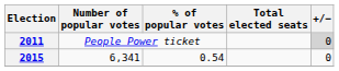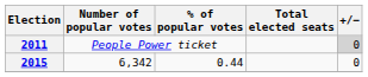2015 | Number of popular votes: 6,341 -> 6,342
2015 | % of popular votes: 0.54 -> 0.44
